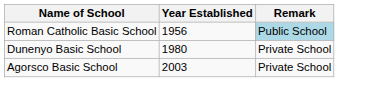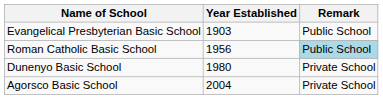+ row: Evangelical Presbyterian Basic School | 1903 | Public School
Agorsco Basic School | Year Established: 2003 -> 2004
